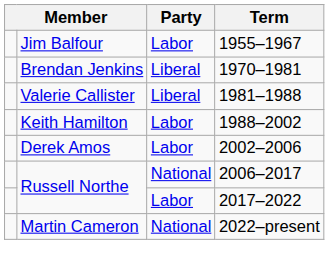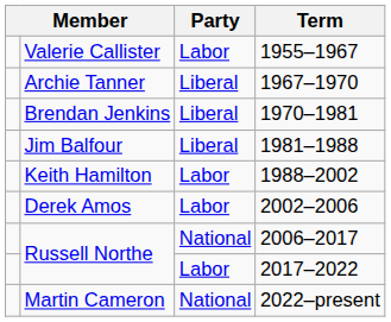1955–1967 | column 2: Jim Balfour -> Valerie Callister
+ row: Archie Tanner | Liberal | 1967–1970
1981–1988 | column 2: Valerie Callister -> Jim Balfour
